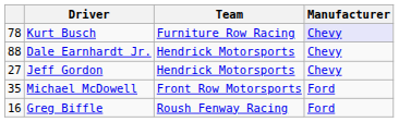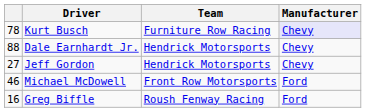Michael McDowell | column 1: 35 -> 46
